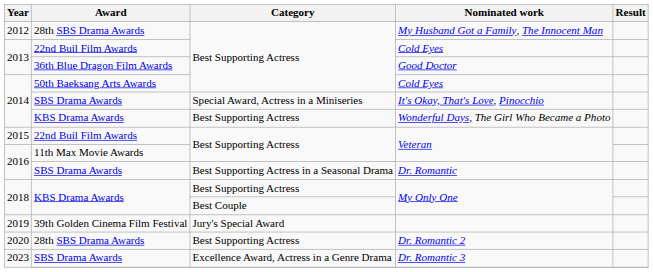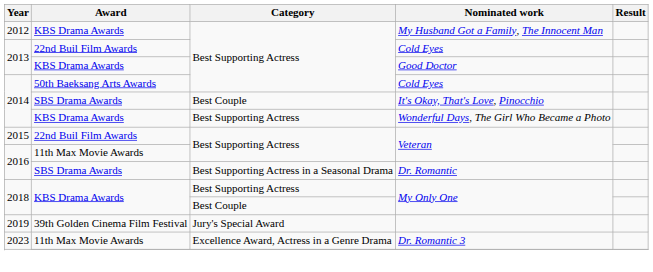My Husband Got a Family, The Innocent Man | Award: 28th SBS Drama Awards -> KBS Drama Awards
Good Doctor | Award: 36th Blue Dragon Film Awards -> KBS Drama Awards
It's Okay, That's Love, Pinocchio | Category: Special Award, Actress in a Miniseries -> Best Couple
- row: 2020 | 28th SBS Drama Awards | Best Supporting Actress | Dr. Romantic 2
Dr. Romantic 3 | Award: SBS Drama Awards -> 11th Max Movie Awards
